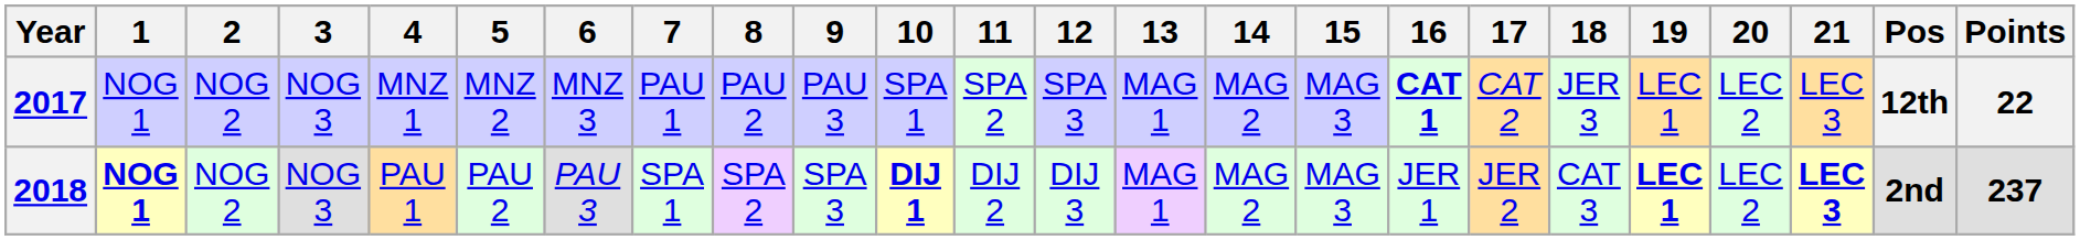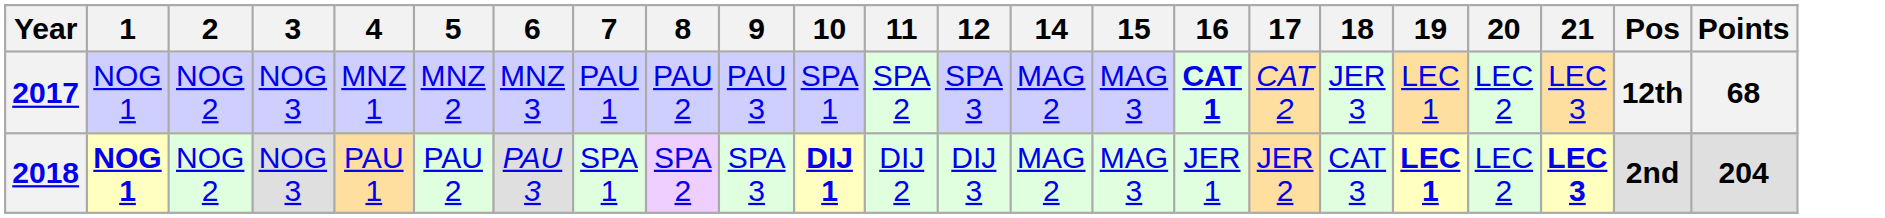- column: 13 | MAG 1 | MAG 1
2017 | Points: 22 -> 68
2018 | Points: 237 -> 204
